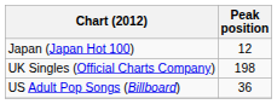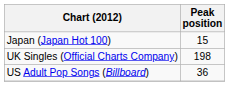Japan (Japan Hot 100) | Peak position: 12 -> 15
